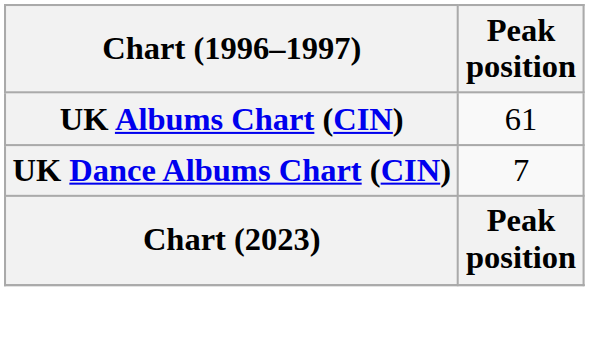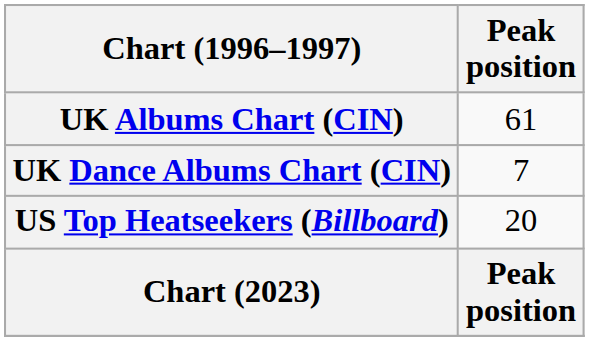+ row: US Top Heatseekers (Billboard) | 20
